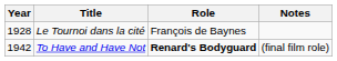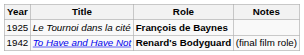Le Tournoi dans la cité | Year: 1928 -> 1925
Le Tournoi dans la cité | Role: normal -> bold
